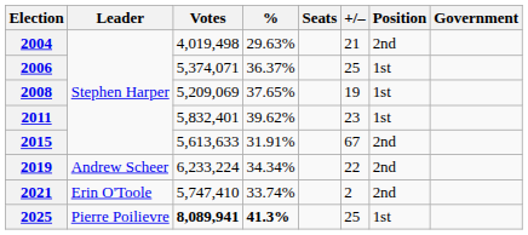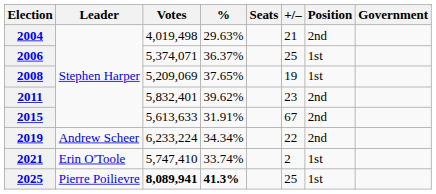2011 | Position: 1st -> 2nd
2021 | Position: 2nd -> 1st
